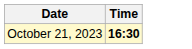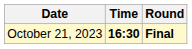+ column: Round | Final
